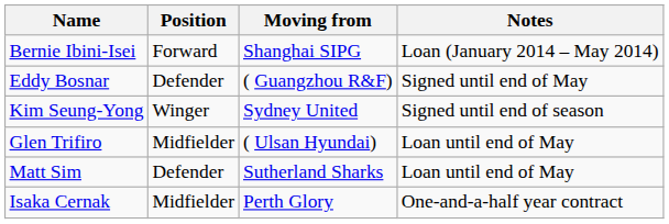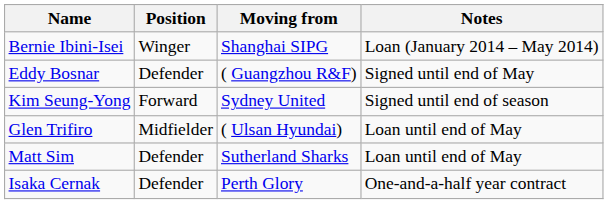Bernie Ibini-Isei | Position: Forward -> Winger
Kim Seung-Yong | Position: Winger -> Forward
Isaka Cernak | Position: Midfielder -> Defender
